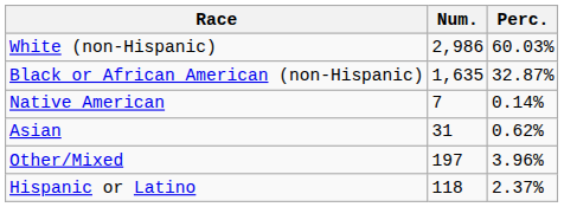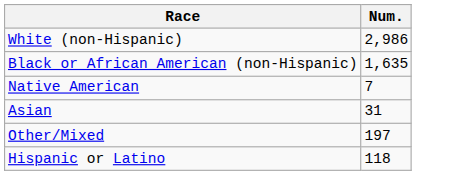- column: Perc. | 60.03% | 32.87% | 0.14% | 0.62% | 3.96% | 2.37%
